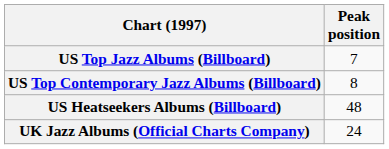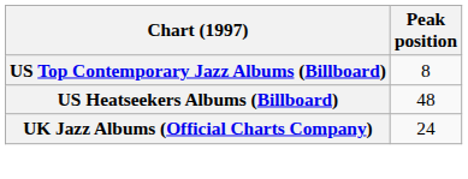- row: US Top Jazz Albums (Billboard) | 7
